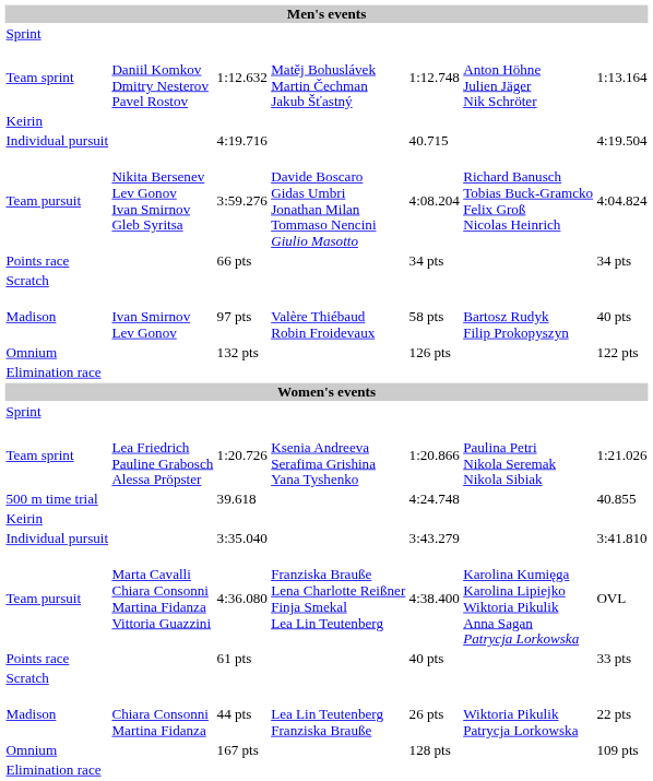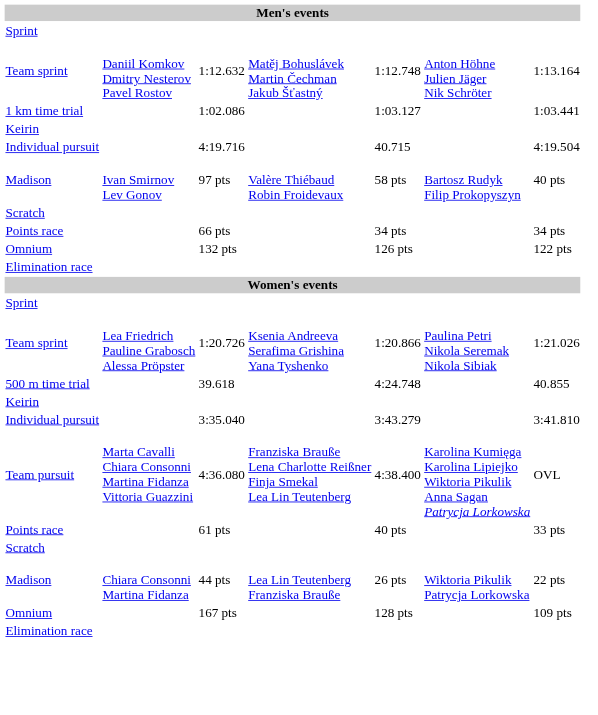+ row: 1 km time trial | 1:02.086 | 1:03.127 | 1:03.441
- row: Team pursuit | Nikita Bersenev Lev Gonov Ivan Smirnov Gleb Syritsa | 3:59.276 | Davide Boscaro Gidas Umbri Jonathan Milan Tommaso Nencini Giulio Masotto | 4:08.204 | Richard Banusch Tobias Buck-Gramcko Felix Groß Nicolas Heinrich | 4:04.824
rows swapped: 66 pts <-> 97 pts
